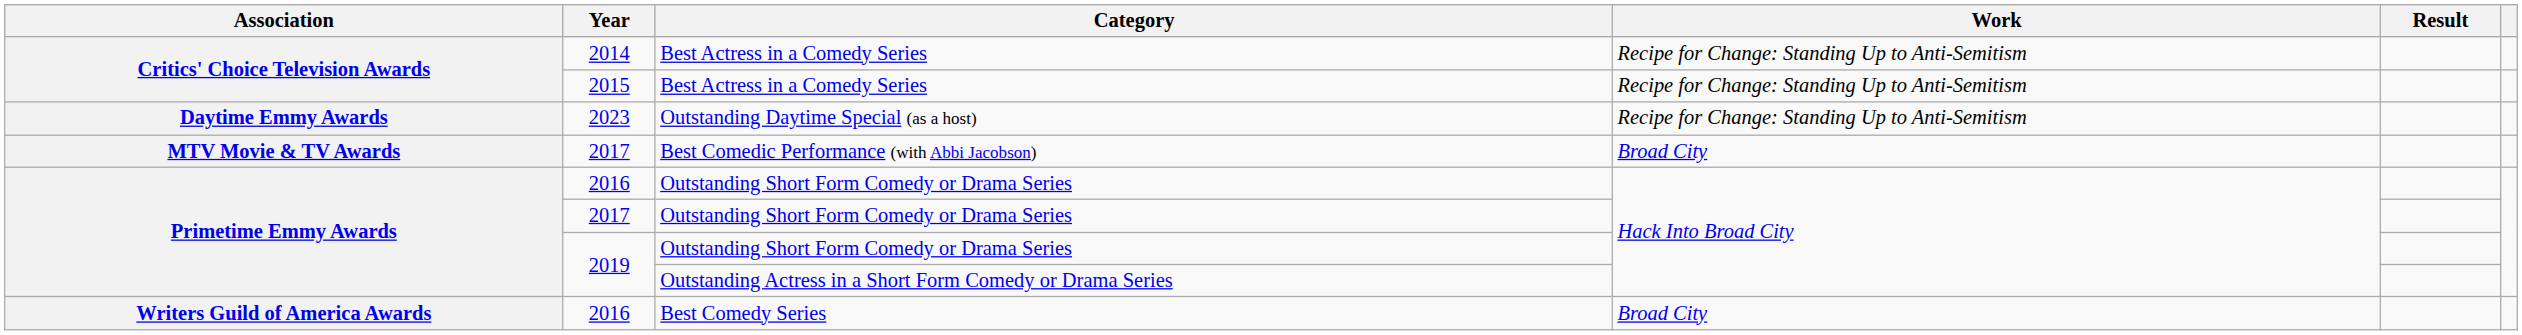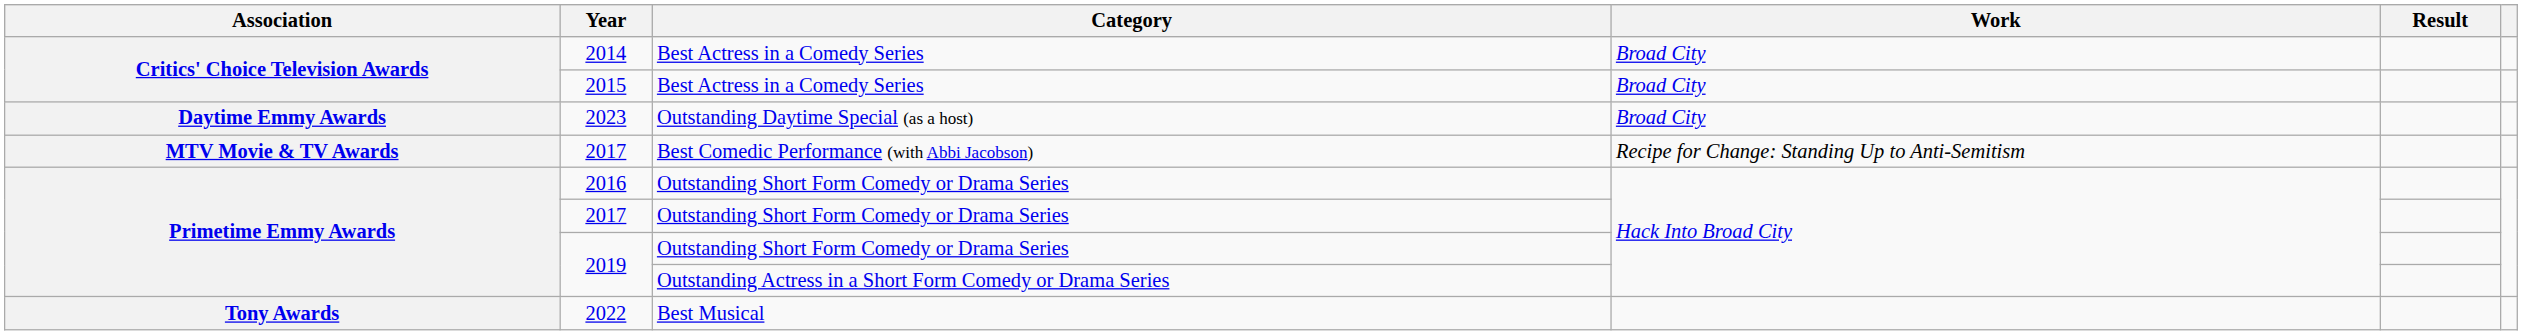2014 | Work: Recipe for Change: Standing Up to Anti-Semitism -> Broad City
2015 | Work: Recipe for Change: Standing Up to Anti-Semitism -> Broad City
2023 | Work: Recipe for Change: Standing Up to Anti-Semitism -> Broad City
2017 / Best Comedic Performance (with Abbi Jacobson) | Work: Broad City -> Recipe for Change: Standing Up to Anti-Semitism
+ row: Tony Awards | 2022 | Best Musical
- row: Writers Guild of America Awards | 2016 | Best Comedy Series | Broad City
